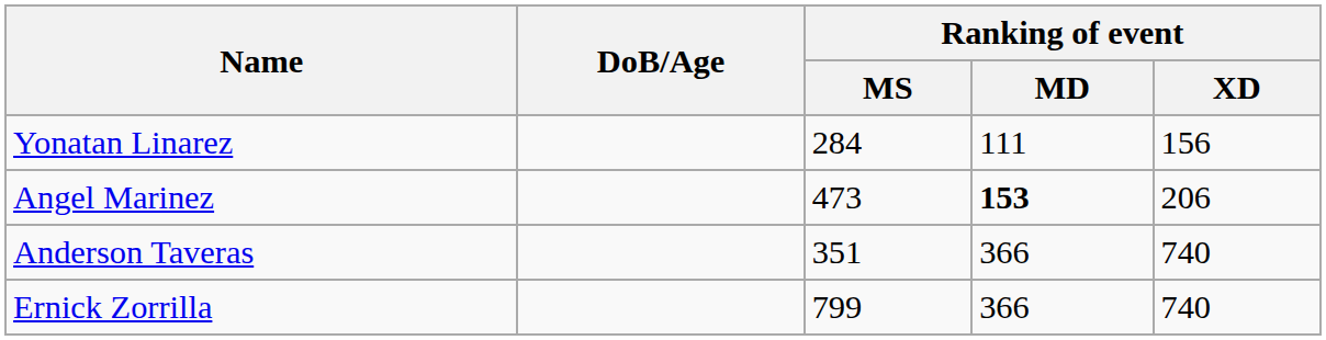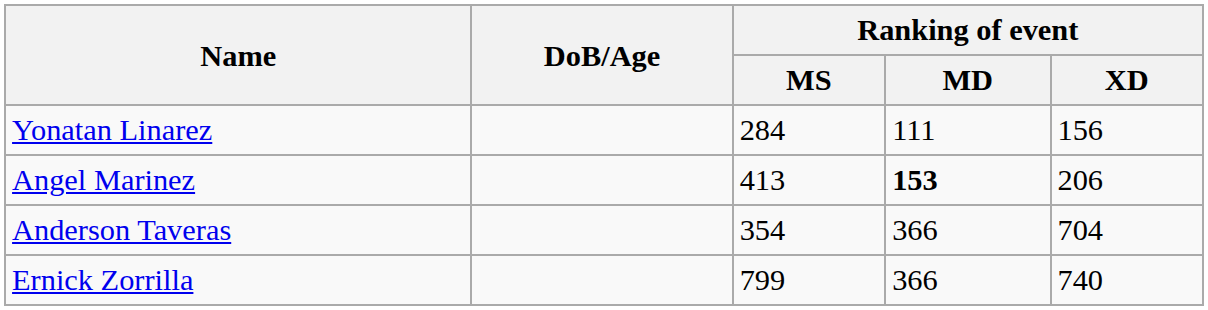Angel Marinez | Ranking of event / MS: 473 -> 413
Anderson Taveras | Ranking of event / MS: 351 -> 354
Anderson Taveras | Ranking of event / XD: 740 -> 704
